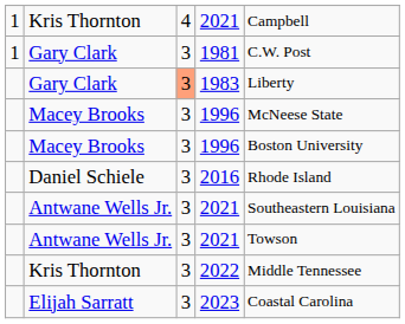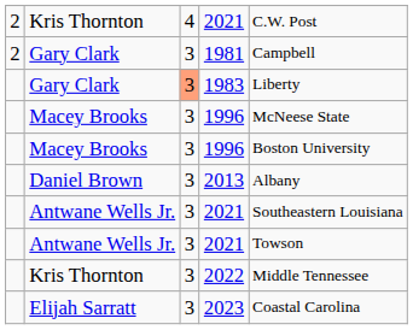Kris Thornton / 2021 | column 1: 1 -> 2
Kris Thornton / 2021 | column 5: Campbell -> C.W. Post
1981 | column 1: 1 -> 2
1981 | column 5: C.W. Post -> Campbell
+ row: Daniel Brown | 3 | 2013 | Albany
- row: Daniel Schiele | 3 | 2016 | Rhode Island
